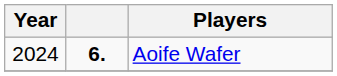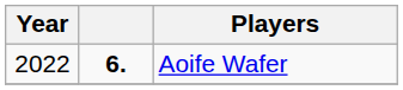Aoife Wafer | Year: 2024 -> 2022
